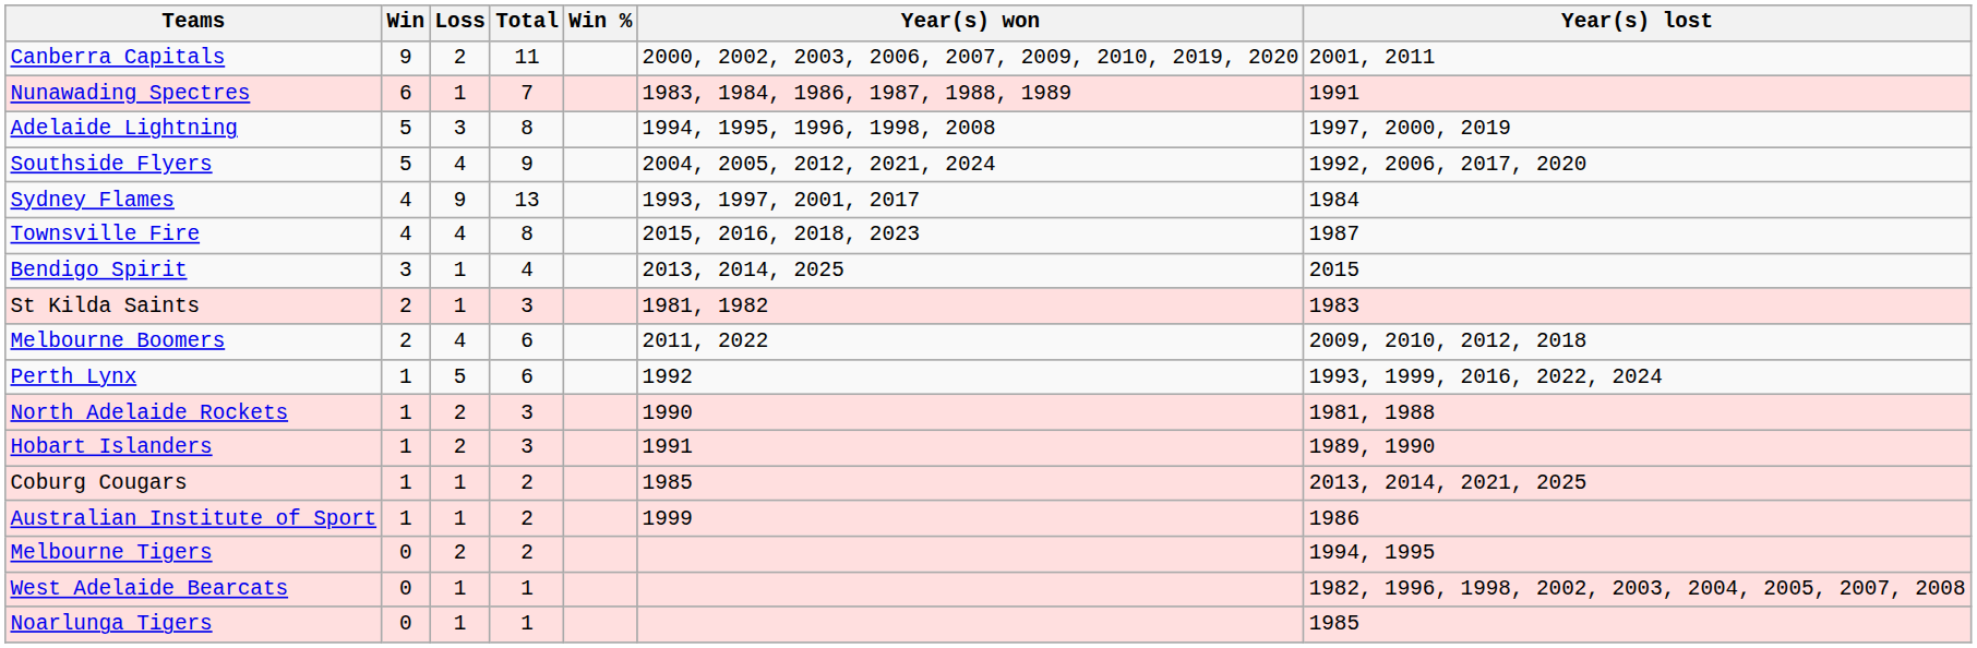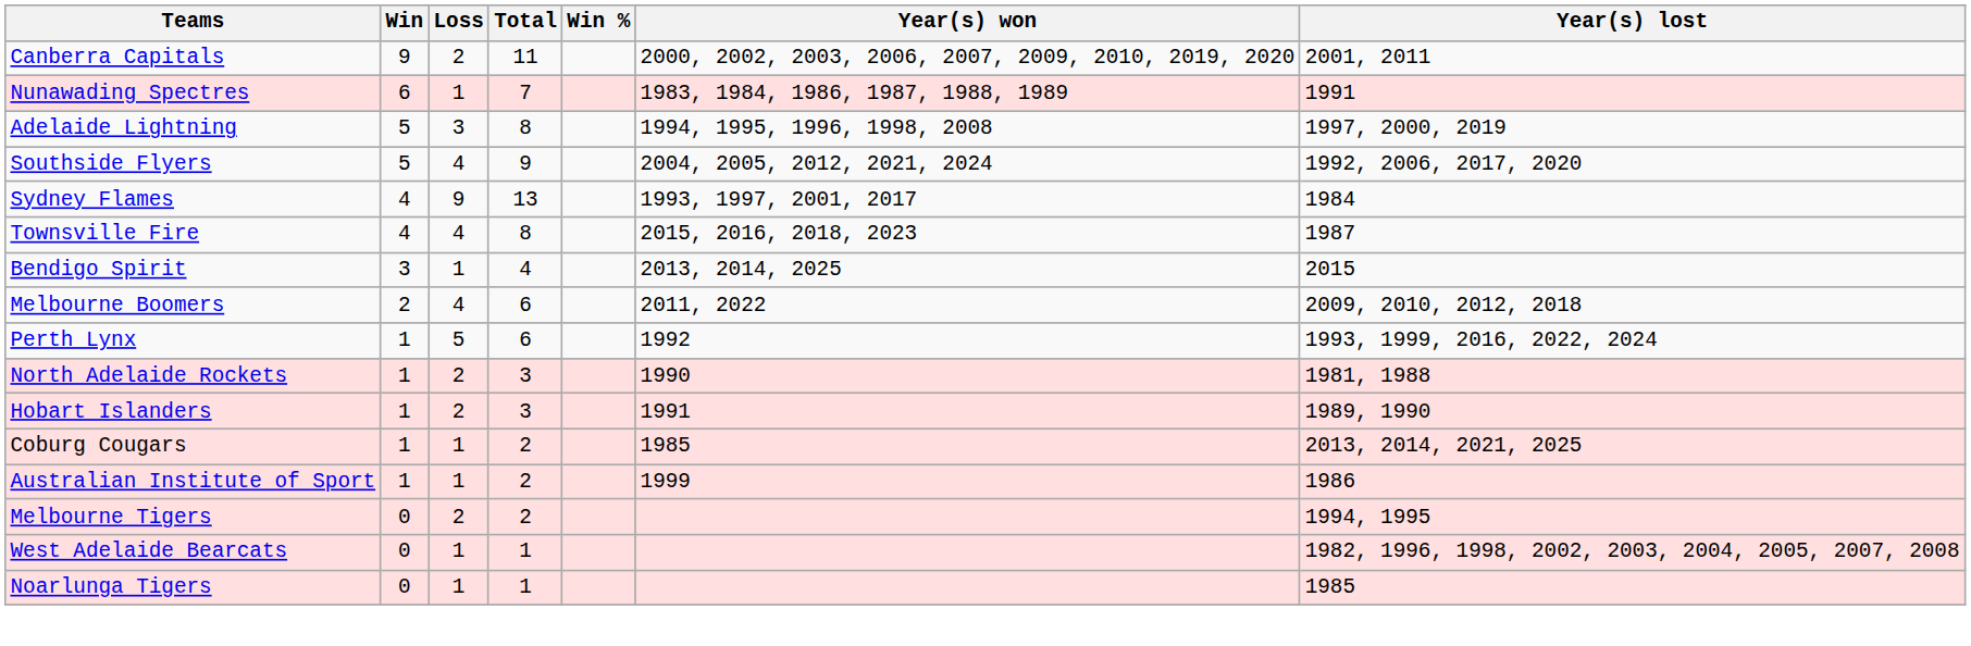- row: St Kilda Saints | 2 | 1 | 3 | 1981, 1982 | 1983
